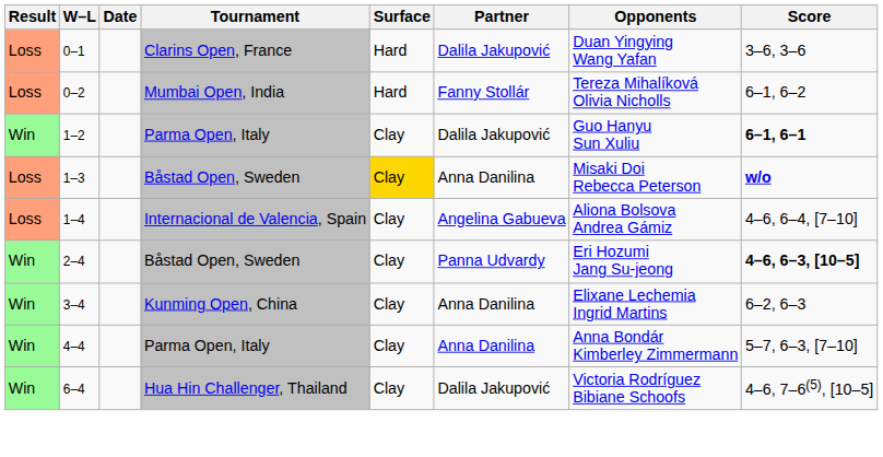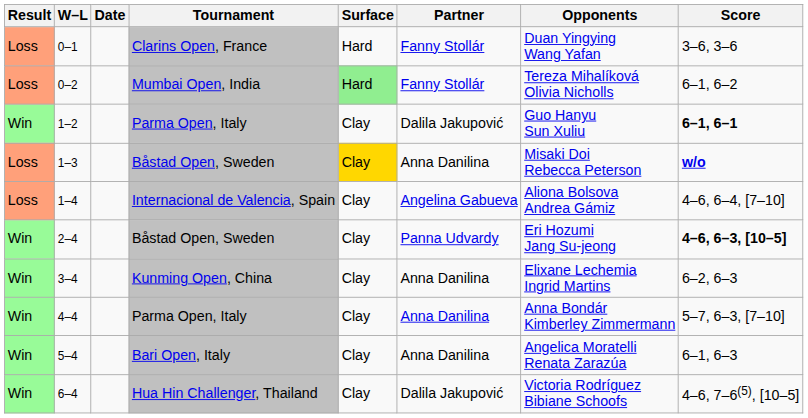0–1 | Partner: Dalila Jakupović -> Fanny Stollár
0–2 | Surface: no background -> lightgreen background
+ row: Win | 5–4 | Bari Open, Italy | Clay | Anna Danilina | Angelica Moratelli Renata Zarazúa | 6–1, 6–3
